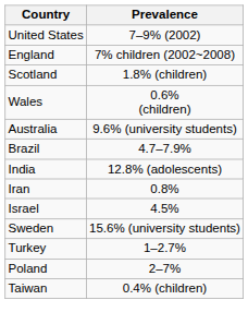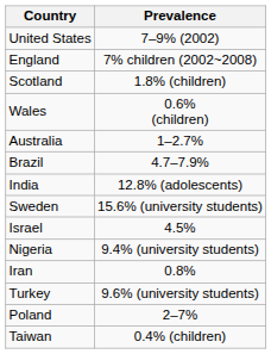Australia | Prevalence: 9.6% (university students) -> 1–2.7%
rows swapped: Iran <-> Sweden
+ row: Nigeria | 9.4% (university students)
Turkey | Prevalence: 1–2.7% -> 9.6% (university students)
